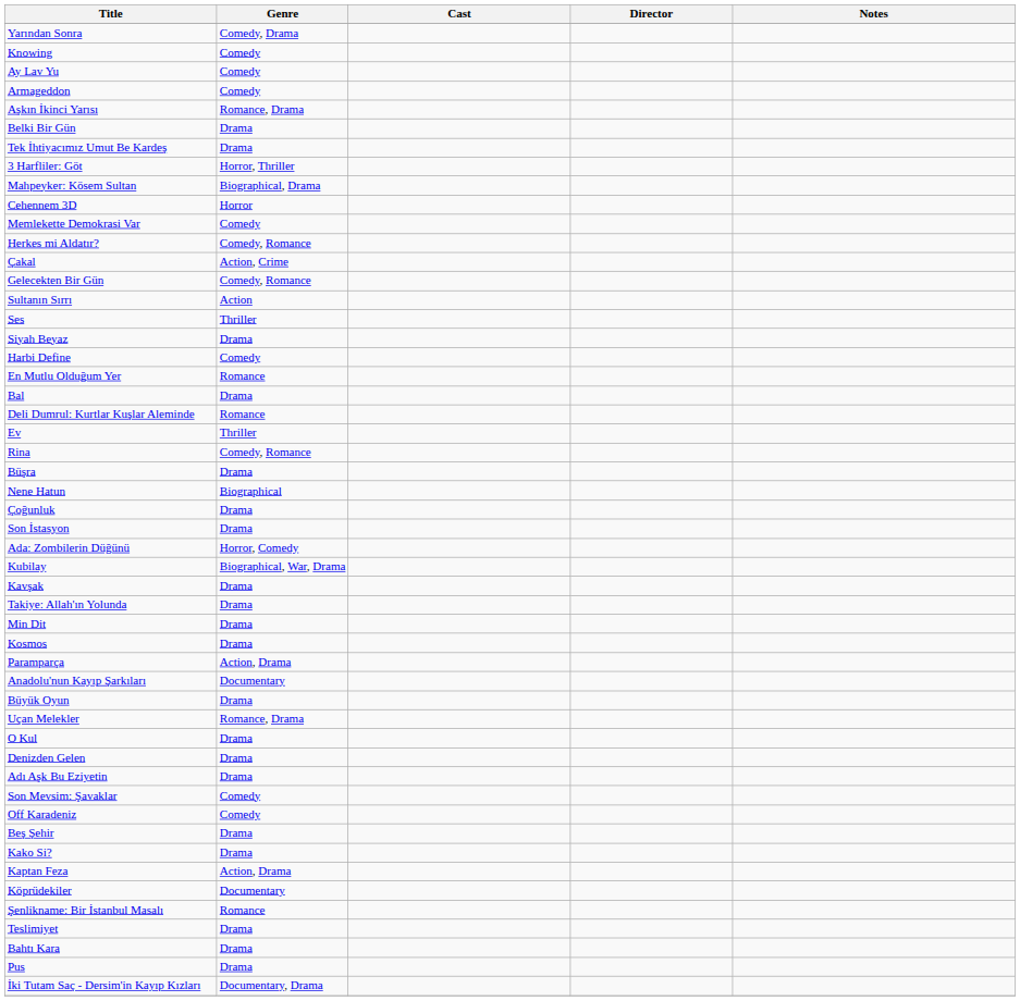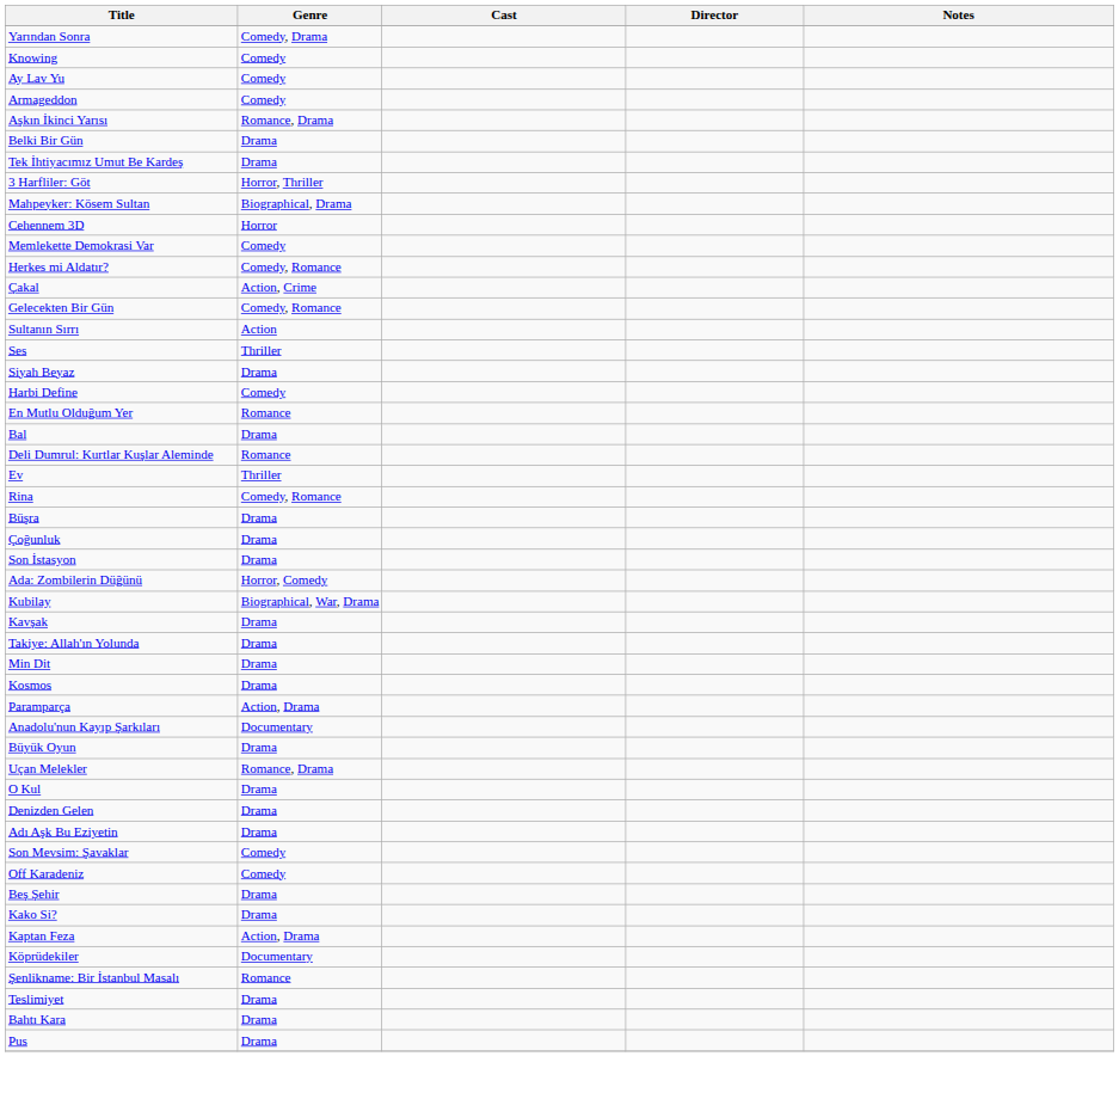- row: Nene Hatun | Biographical
- row: İki Tutam Saç - Dersim'in Kayıp Kızları | Documentary, Drama
